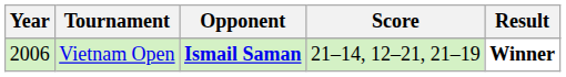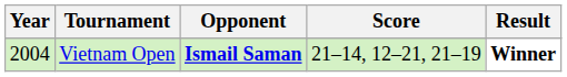Vietnam Open | Year: 2006 -> 2004
